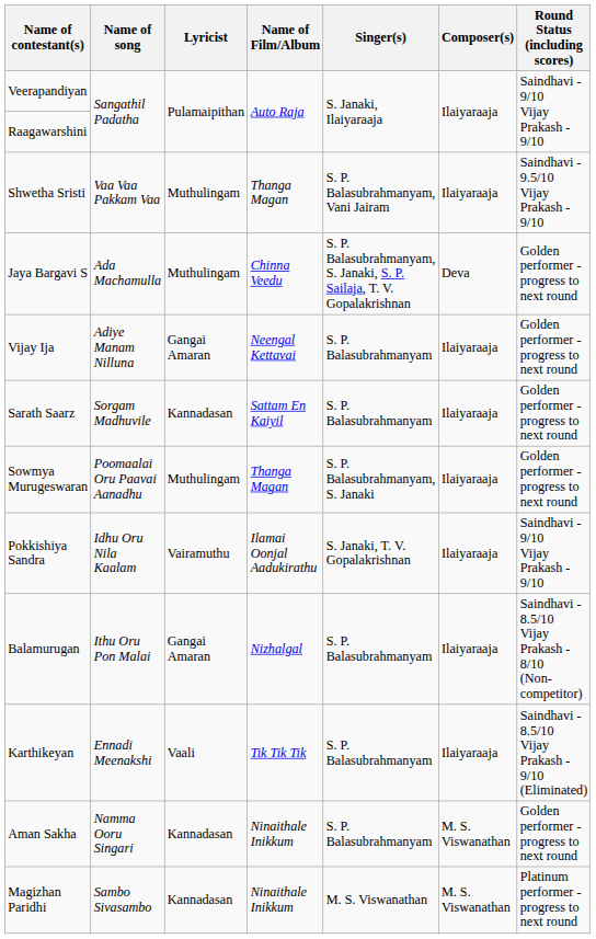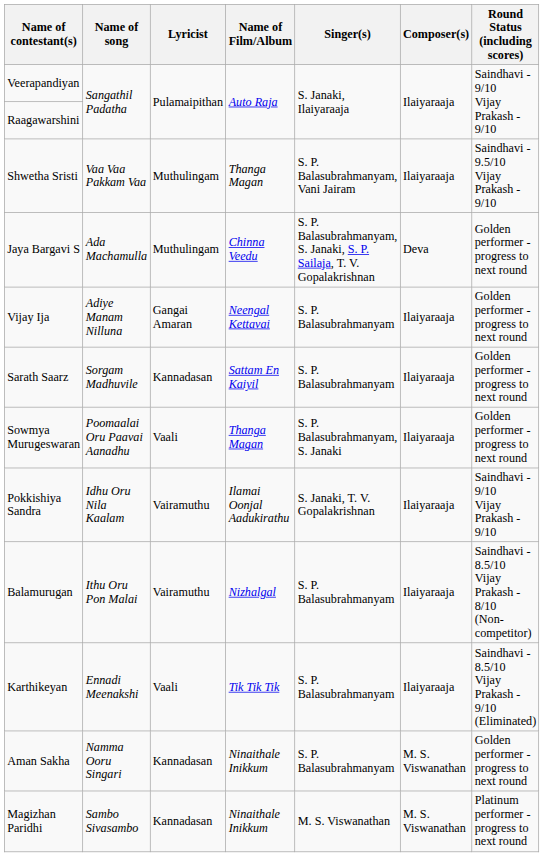Sowmya Murugeswaran | Lyricist: Muthulingam -> Vaali
Balamurugan | Lyricist: Gangai Amaran -> Vairamuthu
